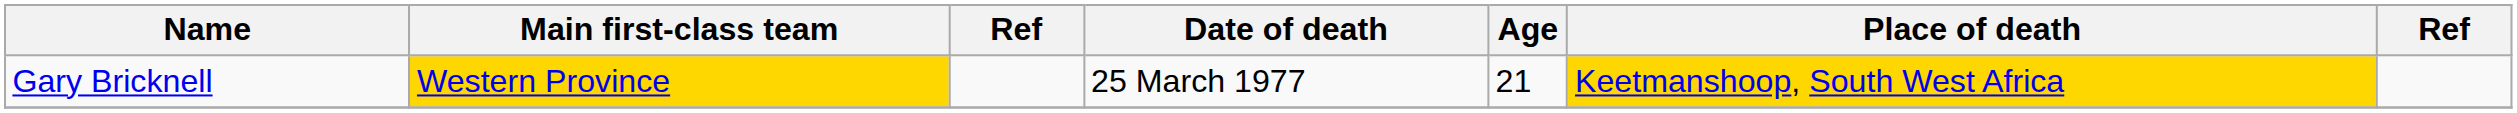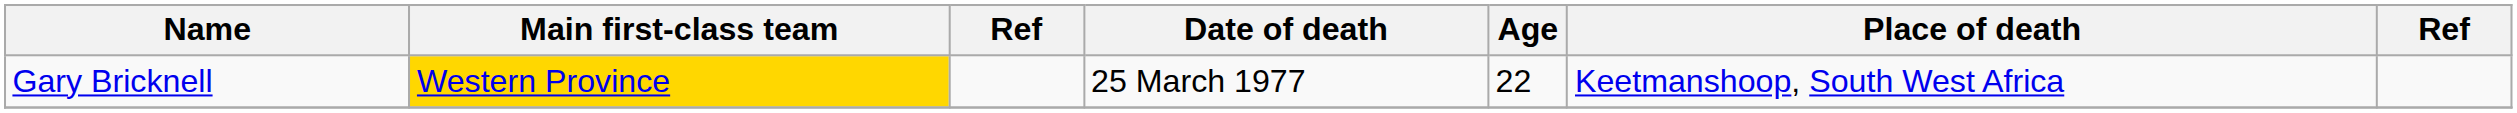Gary Bricknell | Age: 21 -> 22
Gary Bricknell | Place of death: gold background -> no background
